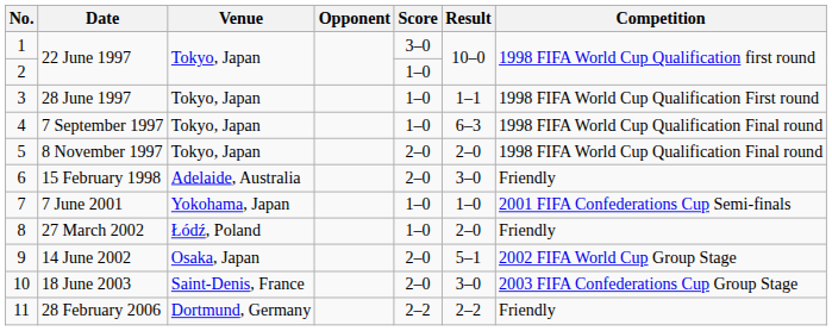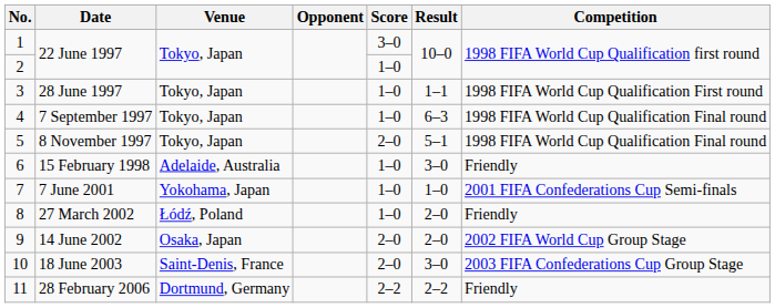8 November 1997 | Result: 2–0 -> 5–1
15 February 1998 | Score: 2–0 -> 1–0
14 June 2002 | Result: 5–1 -> 2–0
